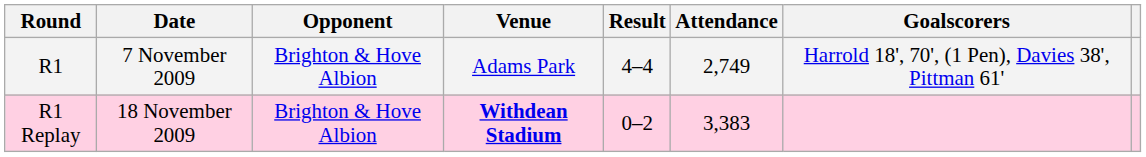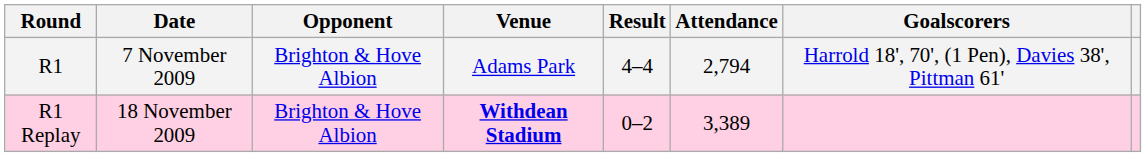R1 | Attendance: 2,749 -> 2,794
R1 Replay | Attendance: 3,383 -> 3,389
